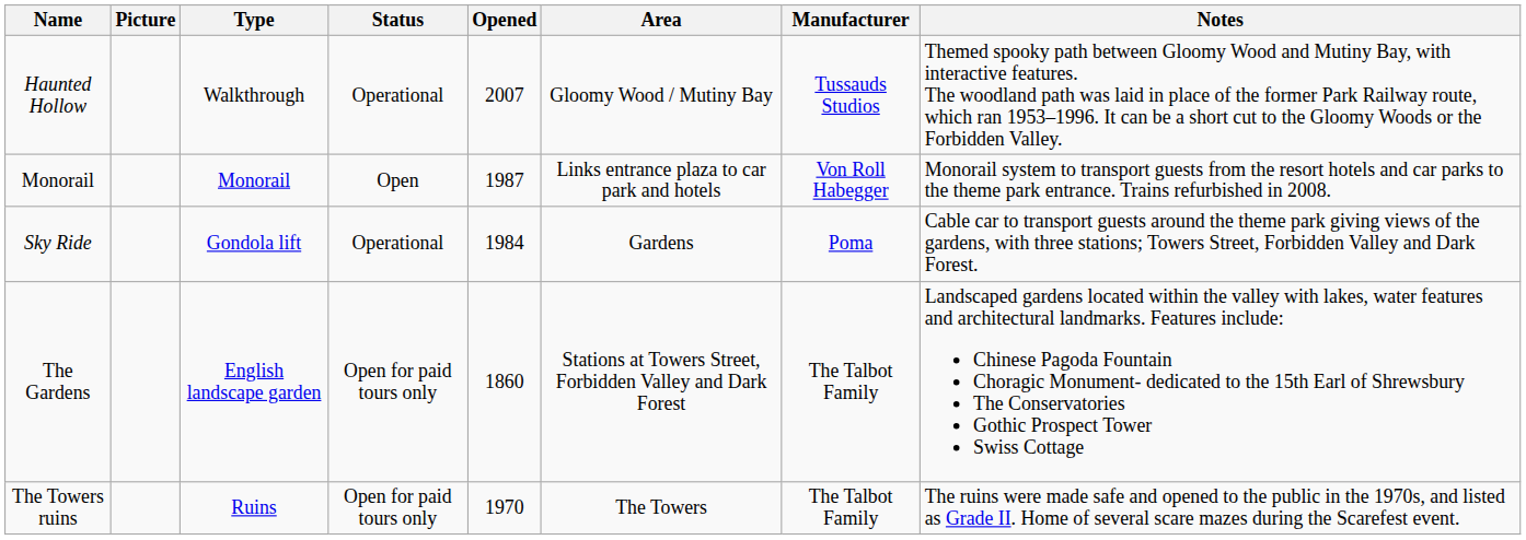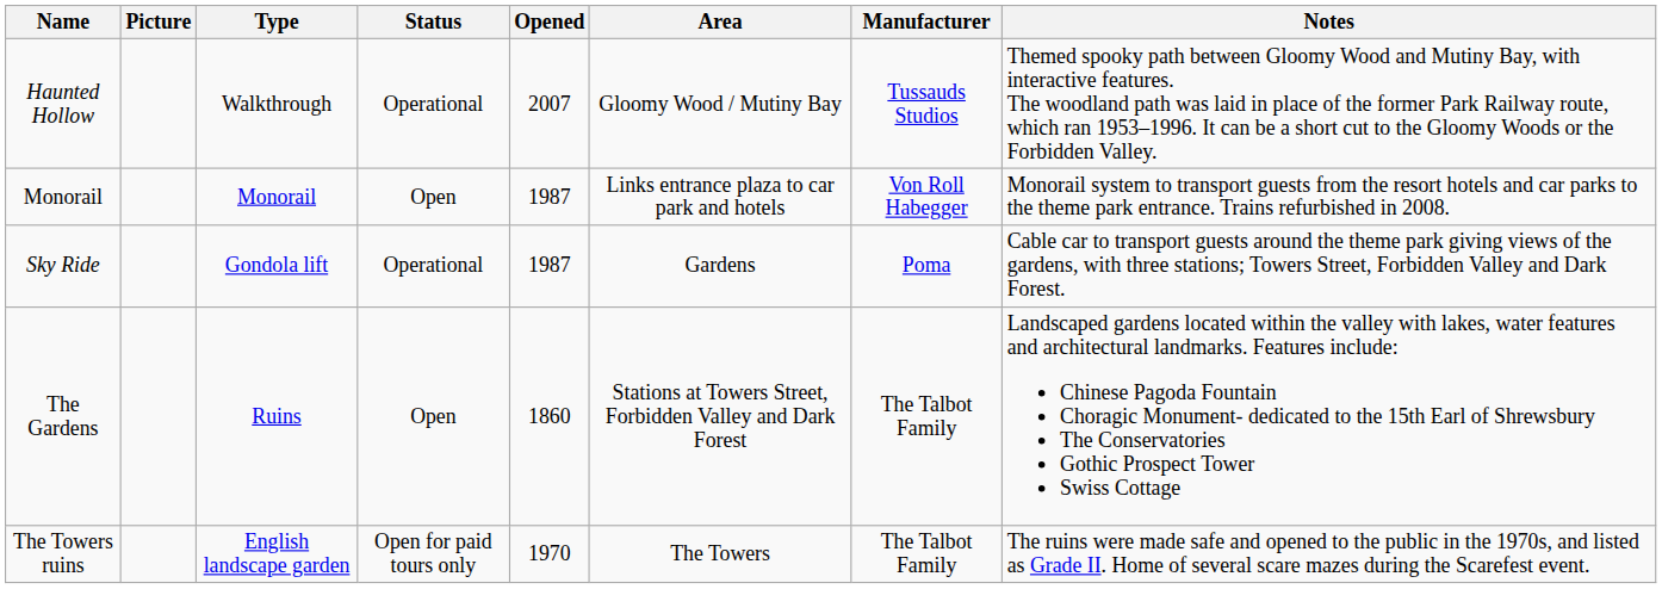Sky Ride | Opened: 1984 -> 1987
The Gardens | Type: English landscape garden -> Ruins
The Gardens | Status: Open for paid tours only -> Open
The Towers ruins | Type: Ruins -> English landscape garden
